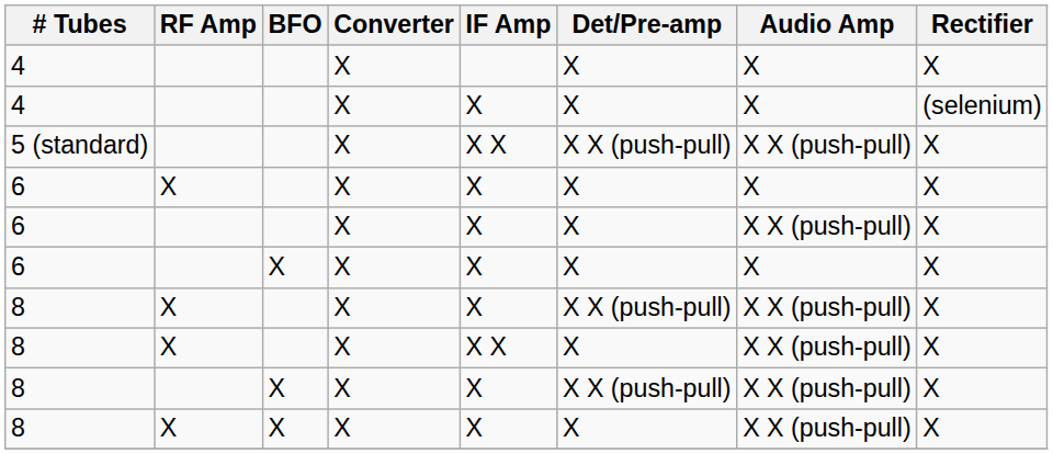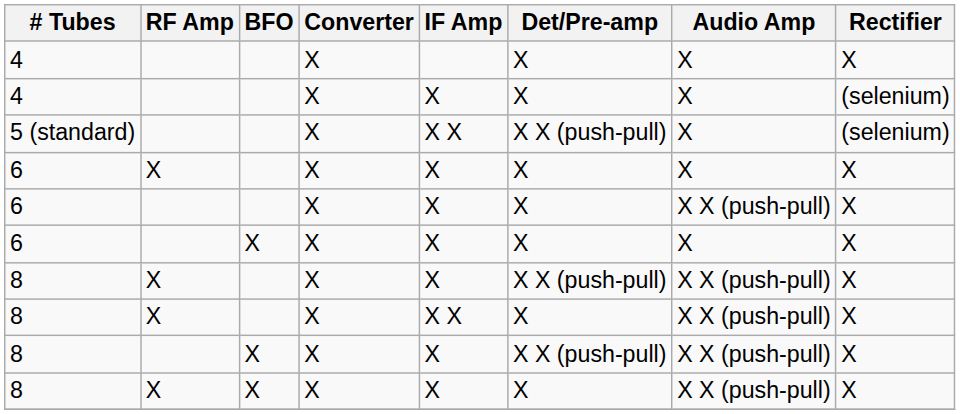5 (standard) | Audio Amp: X X (push-pull) -> X
5 (standard) | Rectifier: X -> (selenium)
